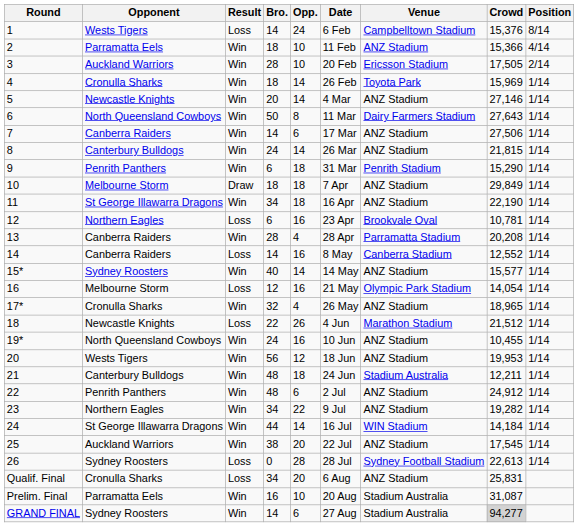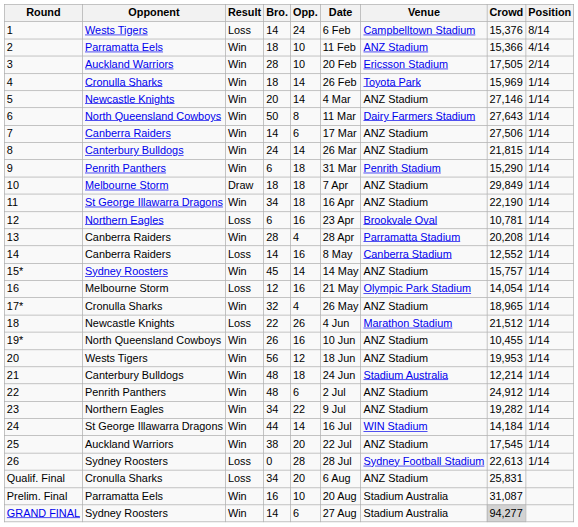15* | Bro.: 40 -> 45
15* | Crowd: 15,577 -> 15,757
19* | Bro.: 24 -> 26
21 | Crowd: 12,211 -> 12,214
